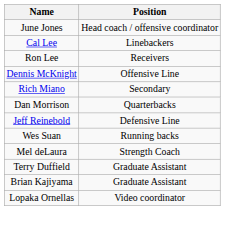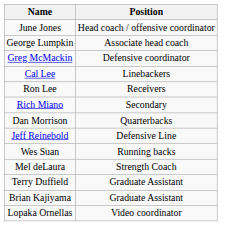+ row: George Lumpkin | Associate head coach
+ row: Greg McMackin | Defensive coordinator
- row: Dennis McKnight | Offensive Line
